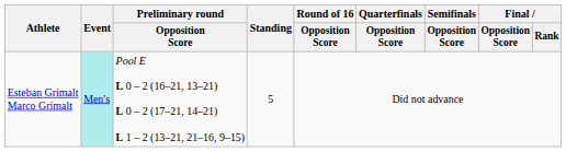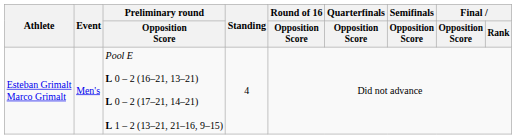Esteban Grimalt Marco Grimalt | Event: paleturquoise background -> no background
Esteban Grimalt Marco Grimalt | Standing: 5 -> 4
